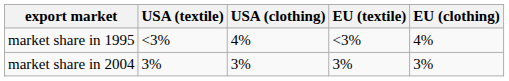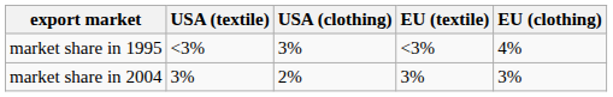market share in 1995 | USA (clothing): 4% -> 3%
market share in 2004 | USA (clothing): 3% -> 2%
